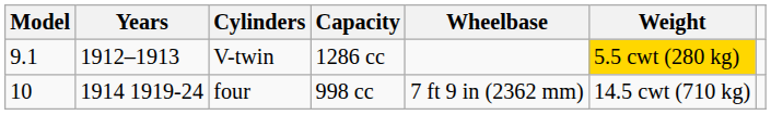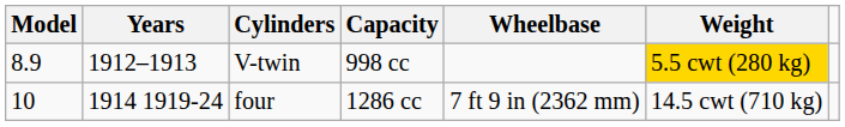V-twin | Model: 9.1 -> 8.9
V-twin | Capacity: 1286 cc -> 998 cc
four | Capacity: 998 cc -> 1286 cc
